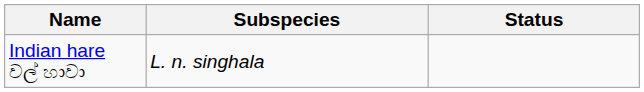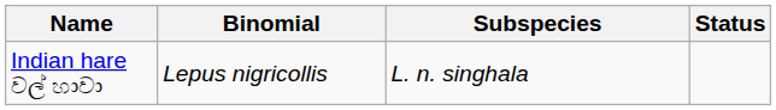+ column: Binomial | Lepus nigricollis
